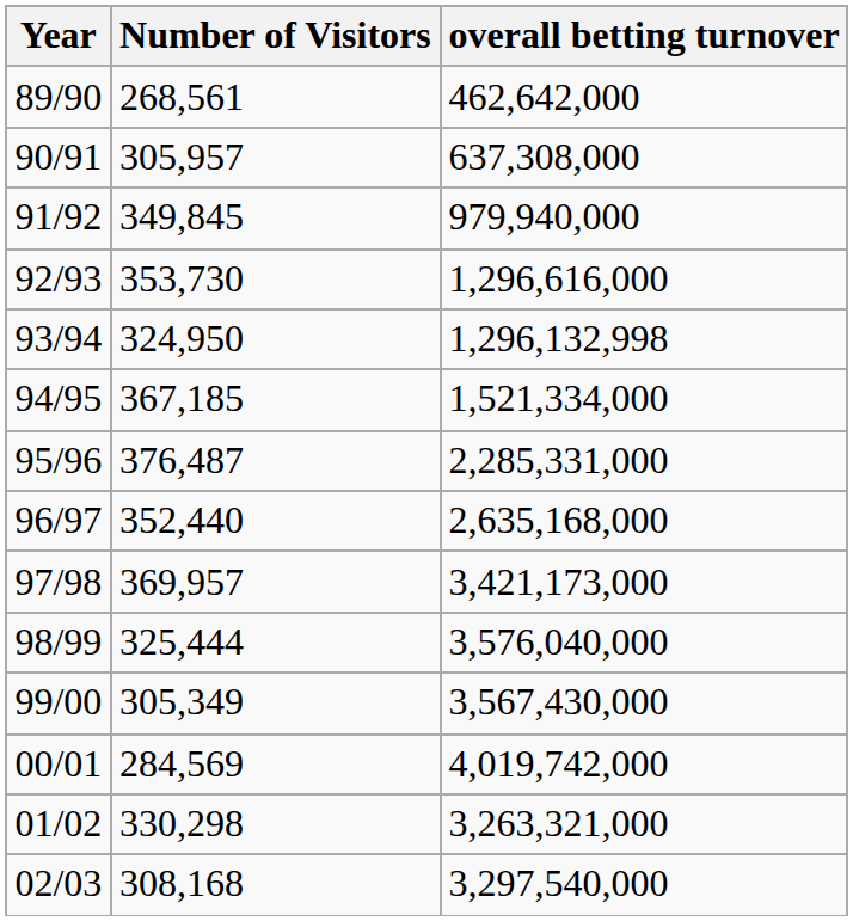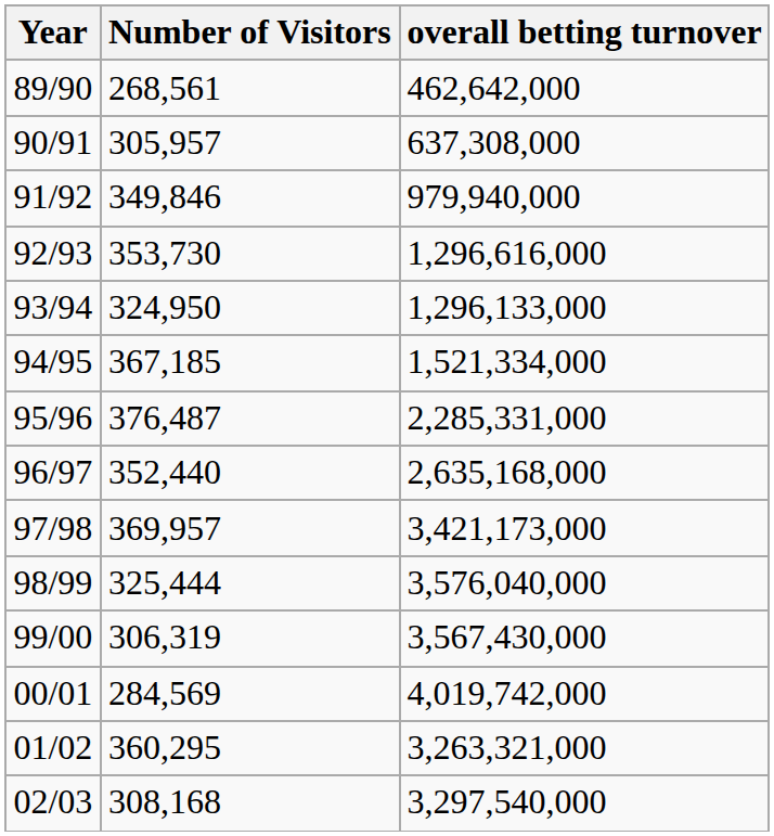91/92 | Number of Visitors: 349,845 -> 349,846
93/94 | overall betting turnover: 1,296,132,998 -> 1,296,133,000
99/00 | Number of Visitors: 305,349 -> 306,319
01/02 | Number of Visitors: 330,298 -> 360,295
